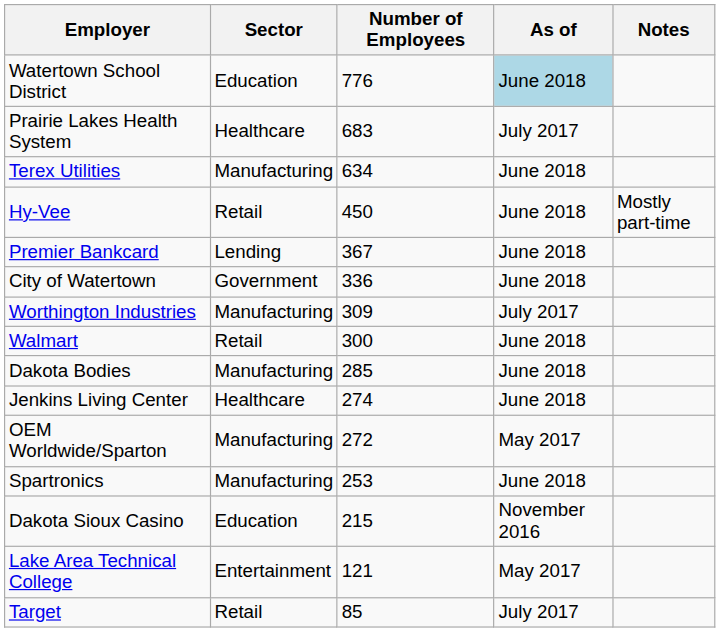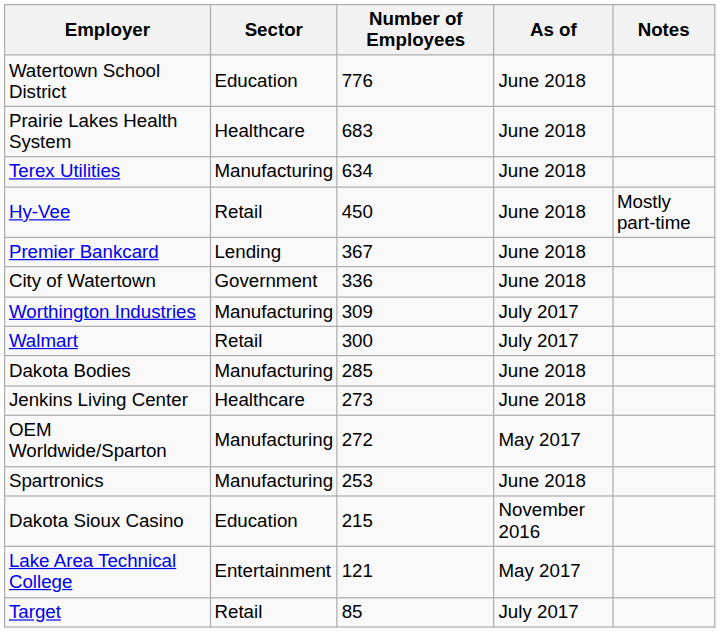Watertown School District | As of: lightblue background -> no background
Prairie Lakes Health System | As of: July 2017 -> June 2018
Walmart | As of: June 2018 -> July 2017
Jenkins Living Center | Number of Employees: 274 -> 273
